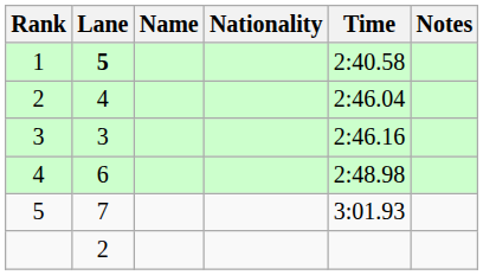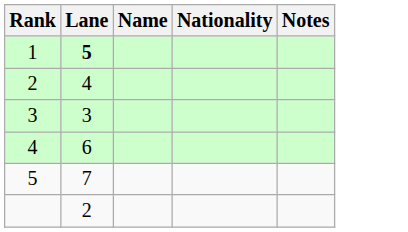- column: Time | 2:40.58 | 2:46.04 | 2:46.16 | 2:48.98 | 3:01.93
